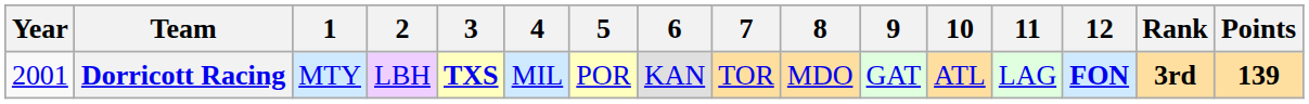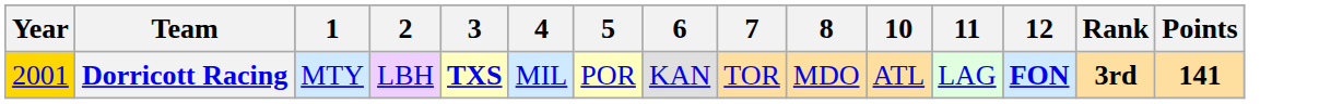- column: 9 | GAT
Dorricott Racing | Year: no background -> gold background
Dorricott Racing | Points: 139 -> 141
